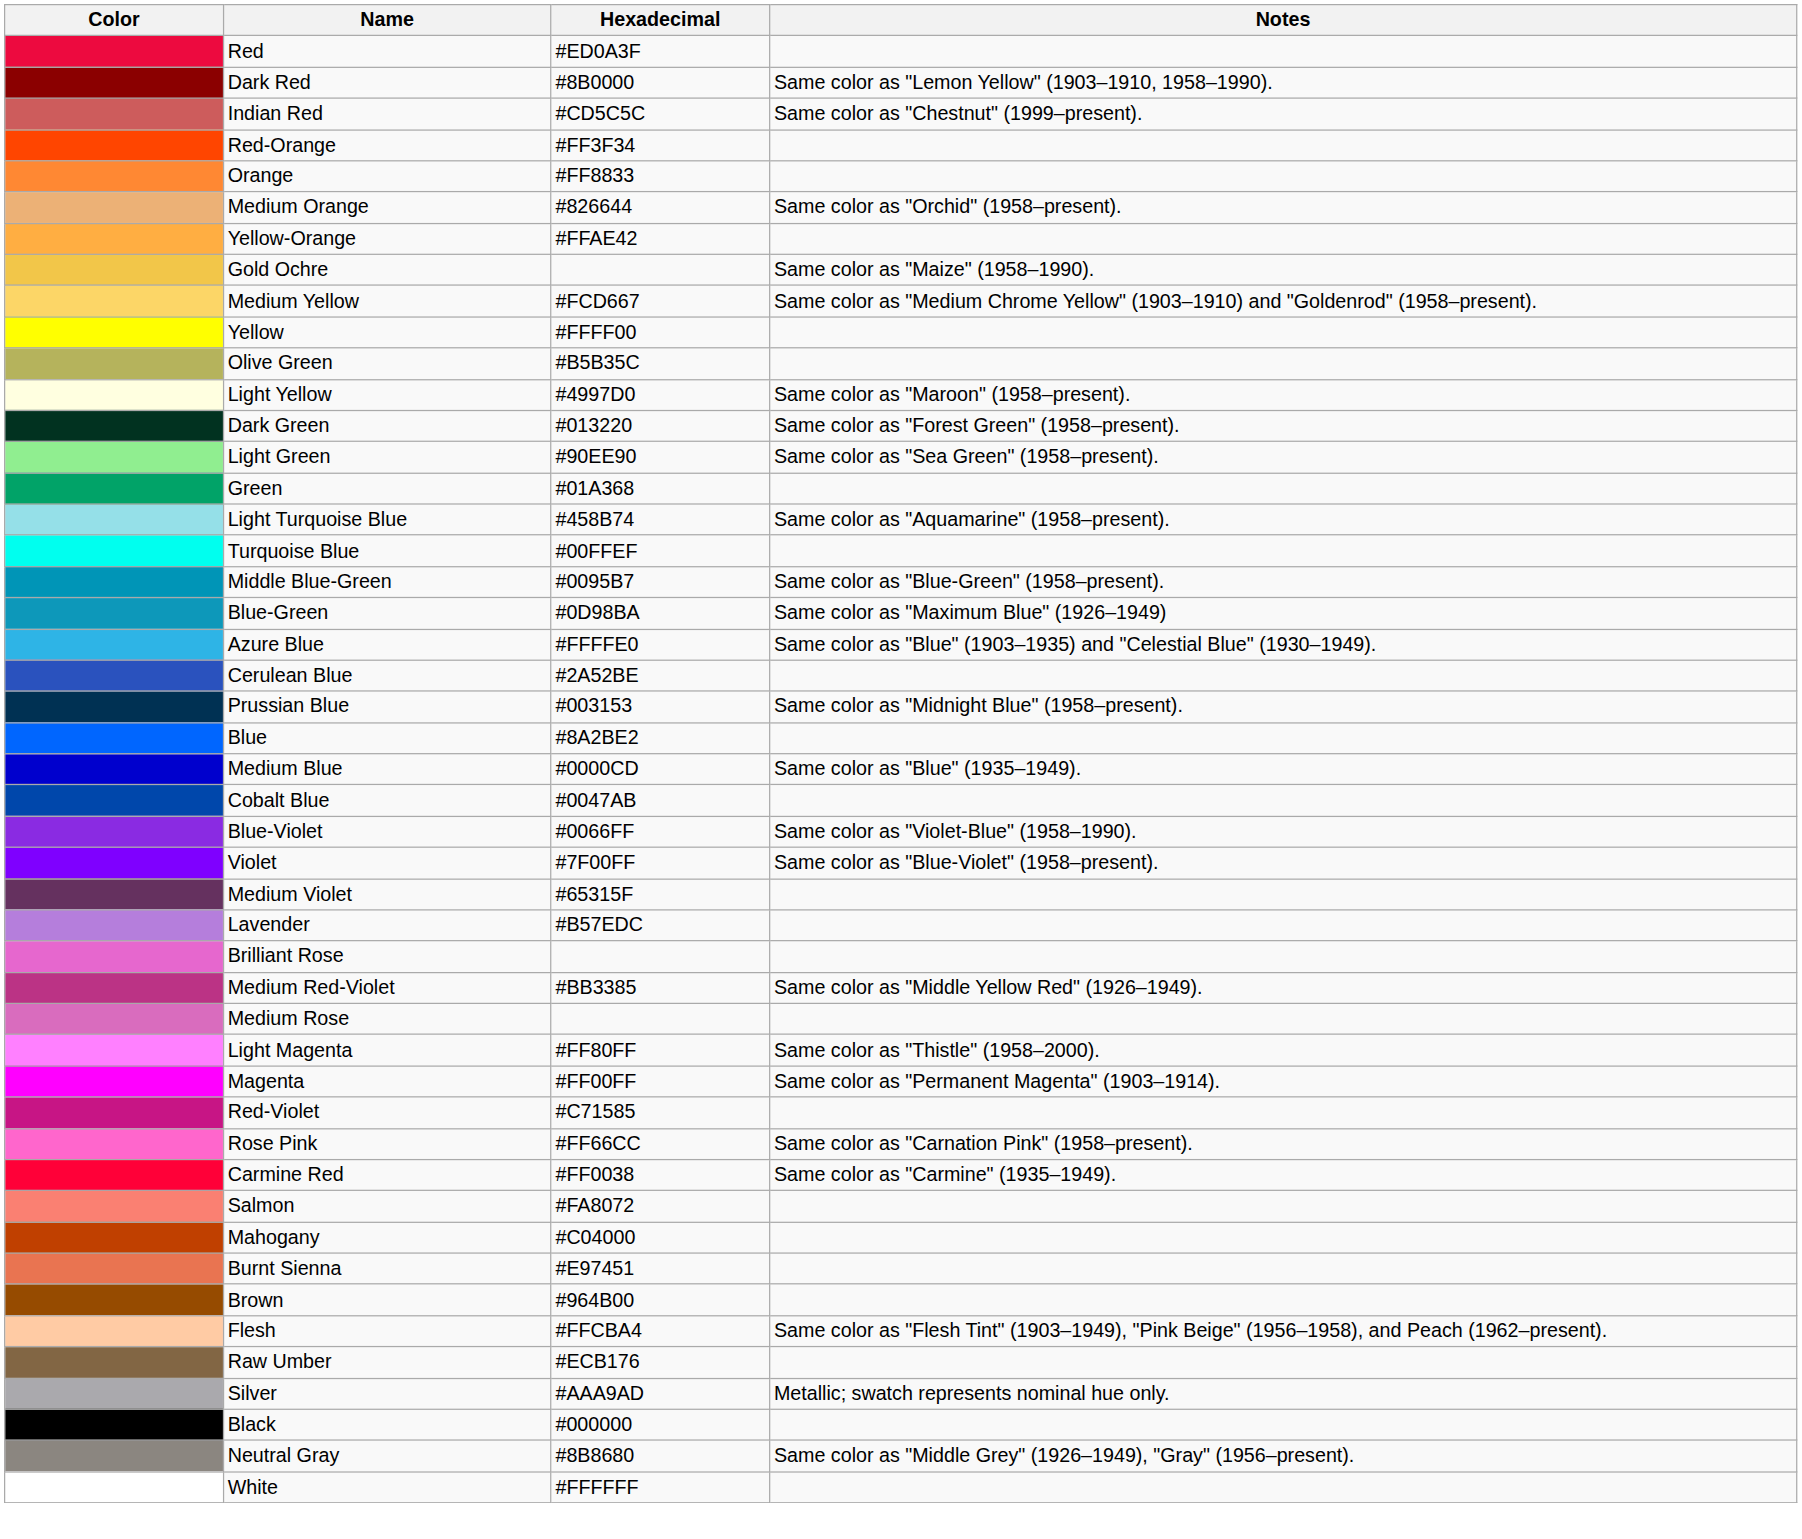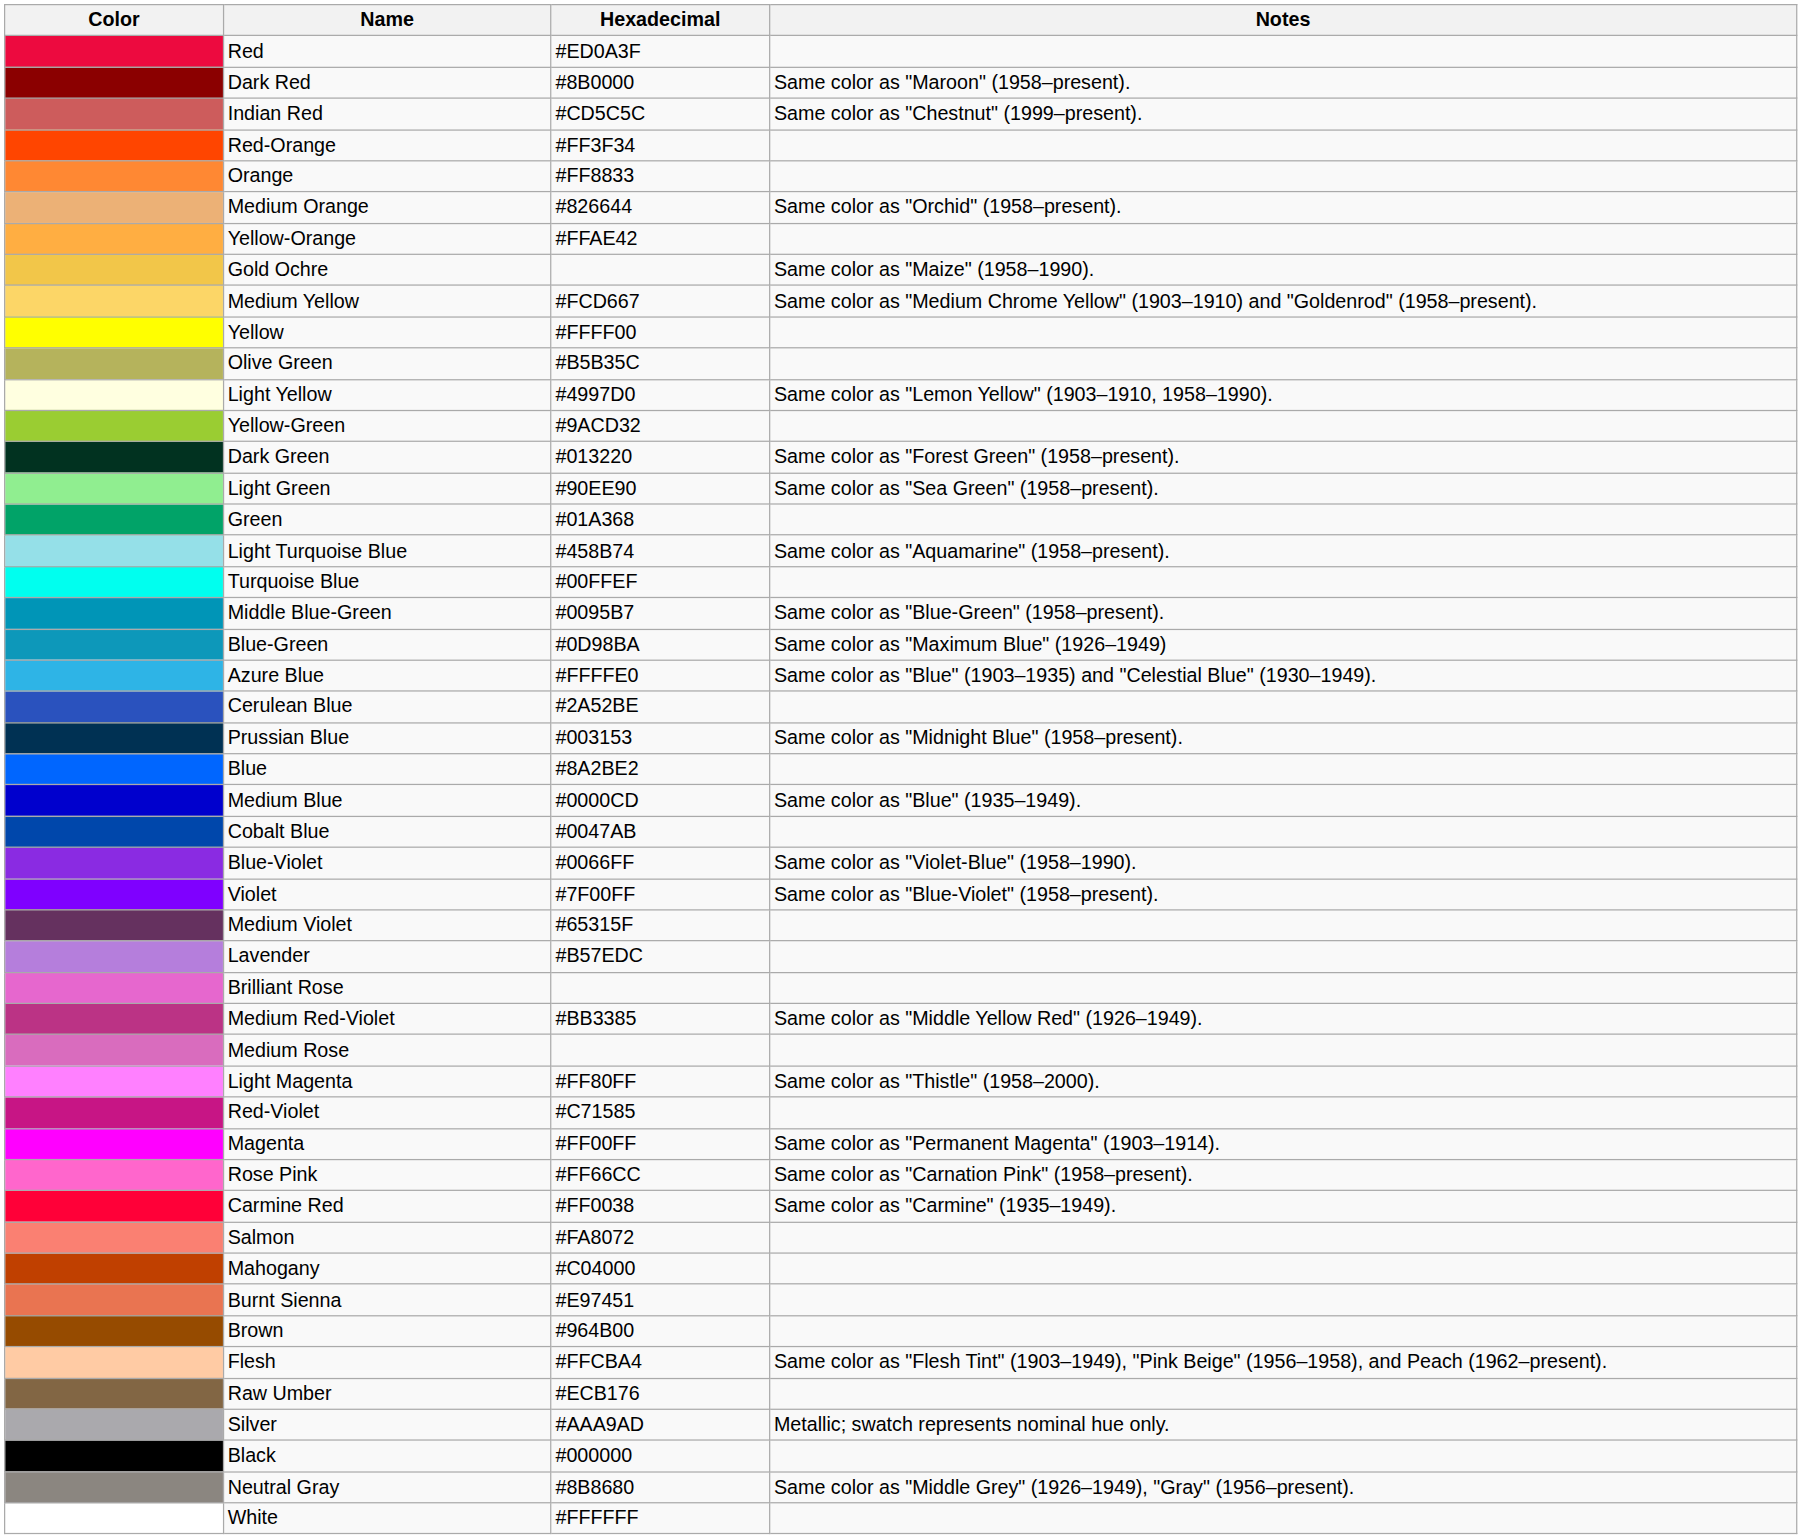Dark Red | Notes: Same color as "Lemon Yellow" (1903–1910, 1958–1990). -> Same color as "Maroon" (1958–present).
Light Yellow | Notes: Same color as "Maroon" (1958–present). -> Same color as "Lemon Yellow" (1903–1910, 1958–1990).
+ row: Yellow-Green | #9ACD32
rows swapped: Red-Violet <-> Magenta
